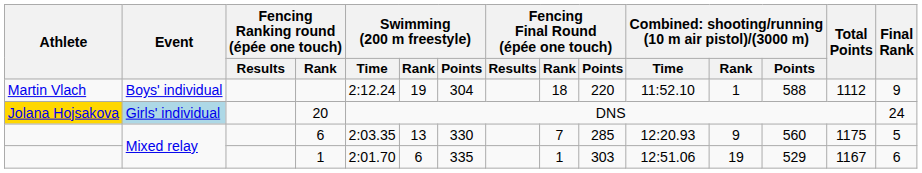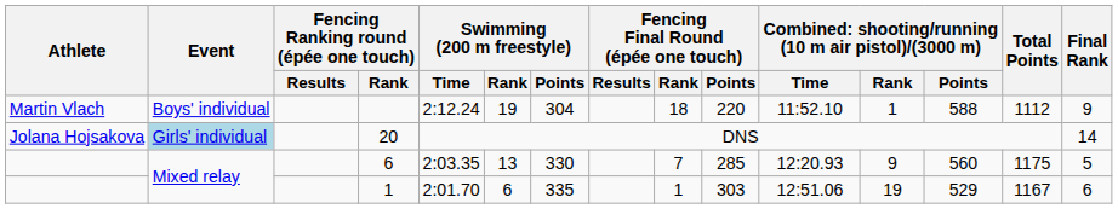20 | Athlete: gold background -> no background
20 | Final Rank: 24 -> 14
